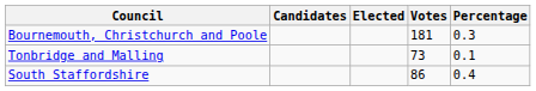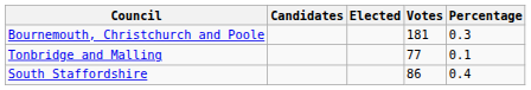Tonbridge and Malling | Votes: 73 -> 77
